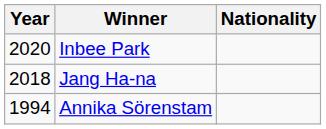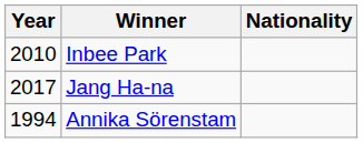Inbee Park | Year: 2020 -> 2010
Jang Ha-na | Year: 2018 -> 2017
